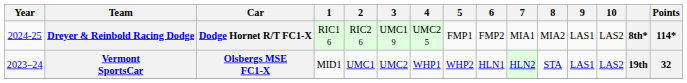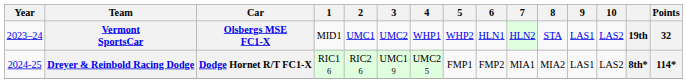rows swapped: Vermont SportsCar <-> Dreyer & Reinbold Racing Dodge
